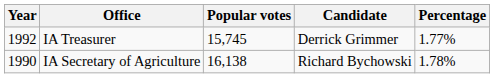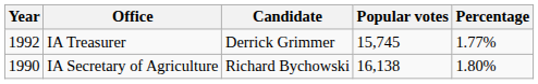columns swapped: Candidate <-> Popular votes
IA Secretary of Agriculture | Percentage: 1.78% -> 1.80%
